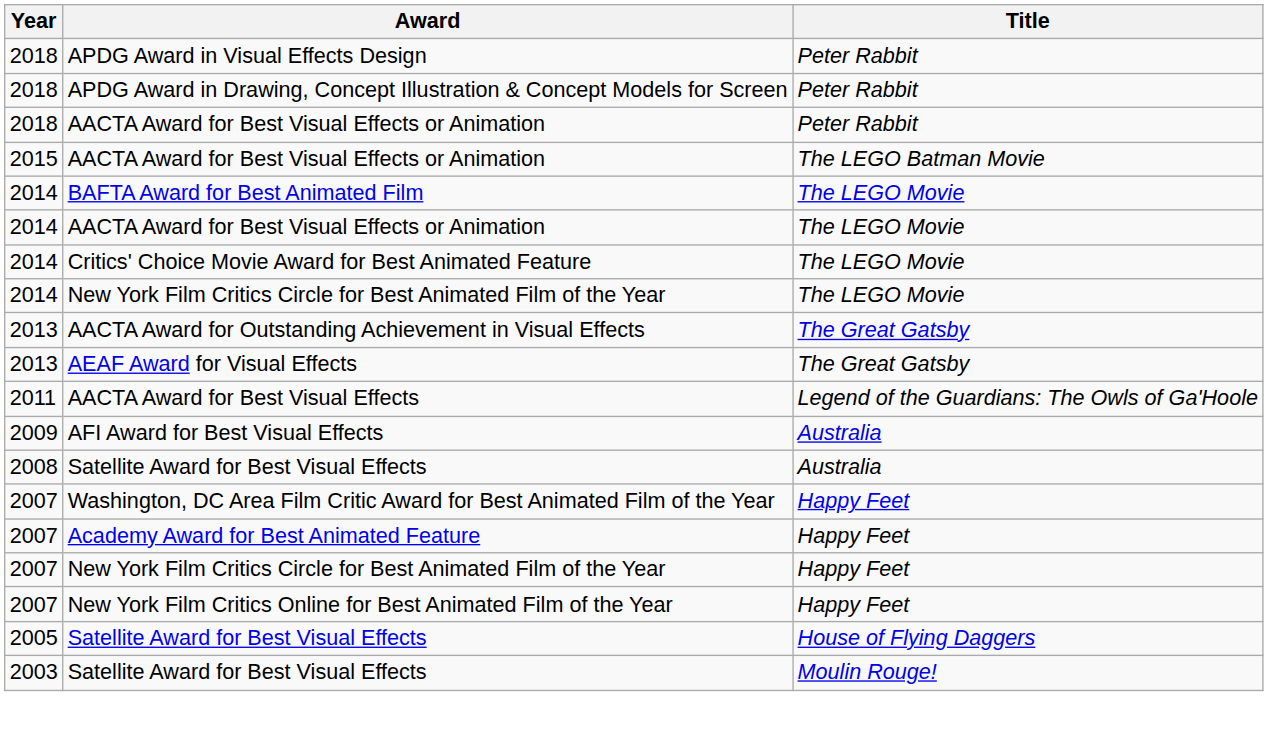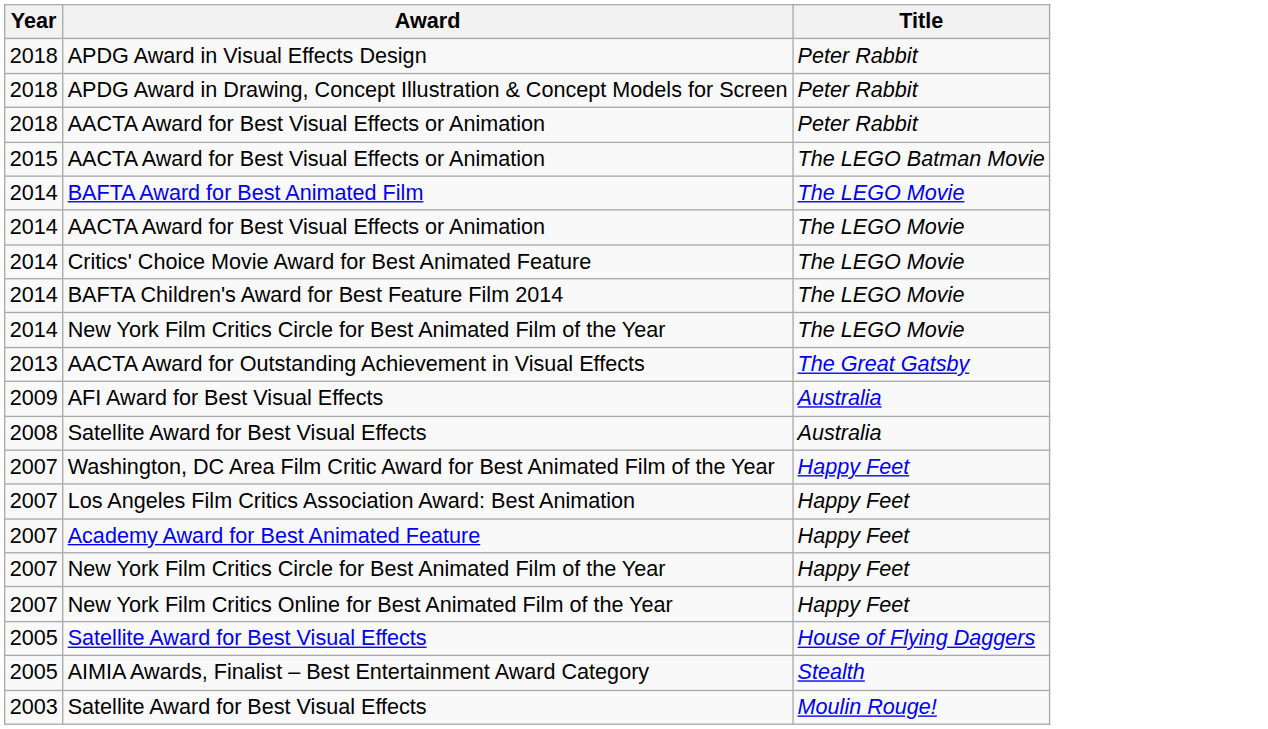+ row: 2014 | BAFTA Children's Award for Best Feature Film 2014 | The LEGO Movie
- row: 2013 | AEAF Award for Visual Effects | The Great Gatsby
- row: 2011 | AACTA Award for Best Visual Effects | Legend of the Guardians: The Owls of Ga'Hoole
+ row: 2007 | Los Angeles Film Critics Association Award: Best Animation | Happy Feet
+ row: 2005 | AIMIA Awards, Finalist – Best Entertainment Award Category | Stealth
